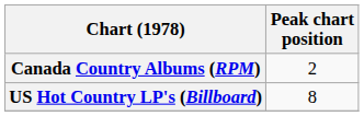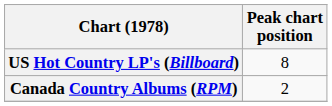rows swapped: US Hot Country LP's (Billboard) <-> Canada Country Albums (RPM)
